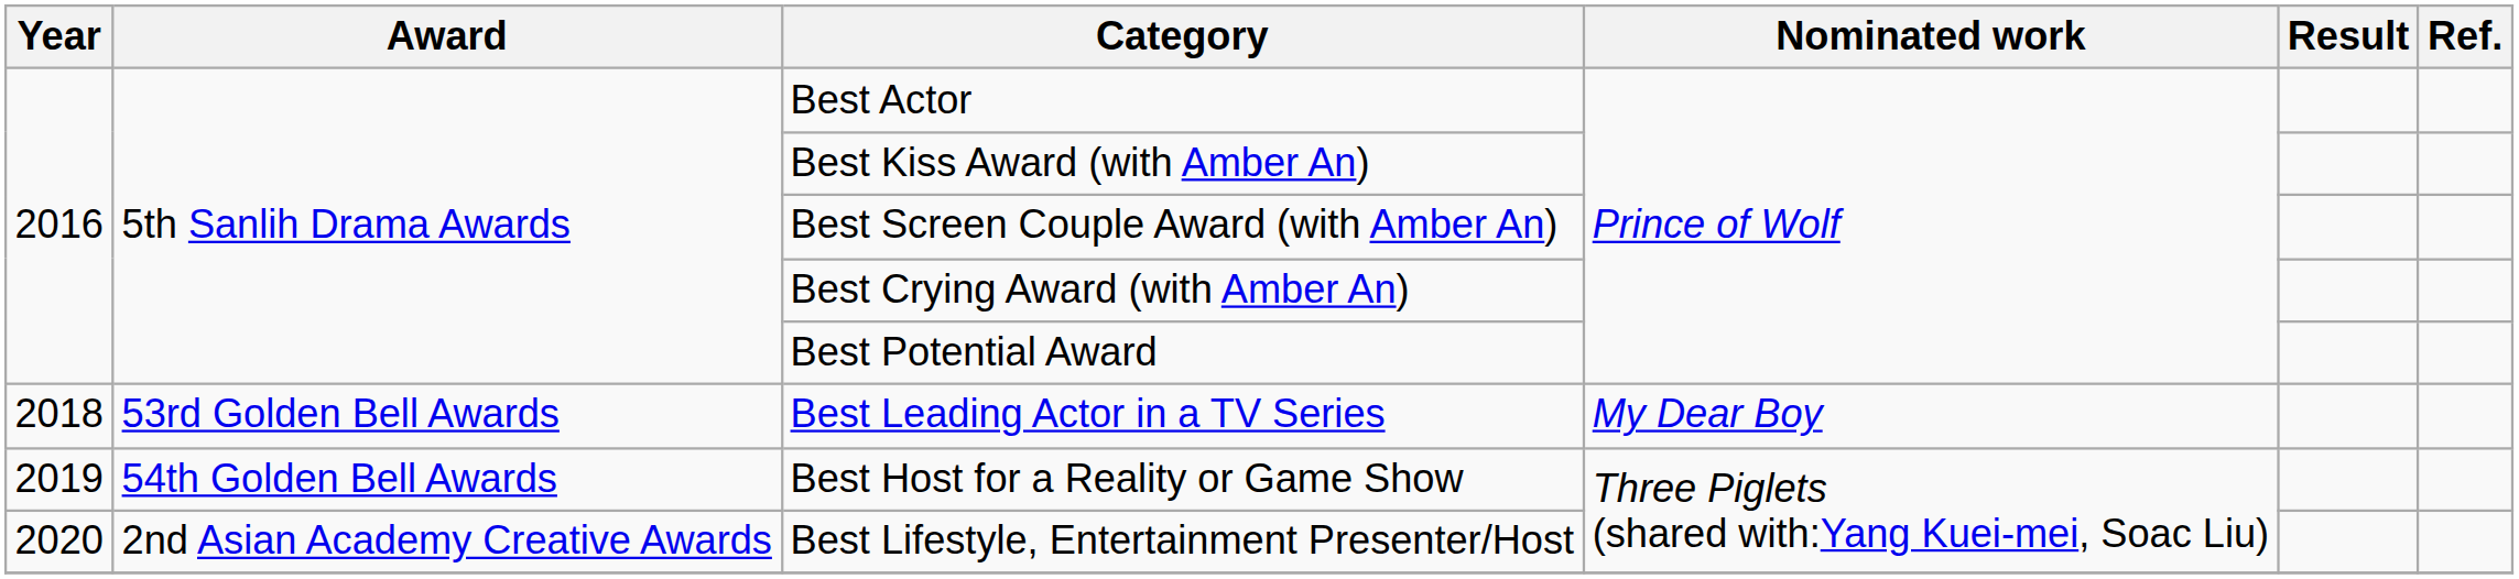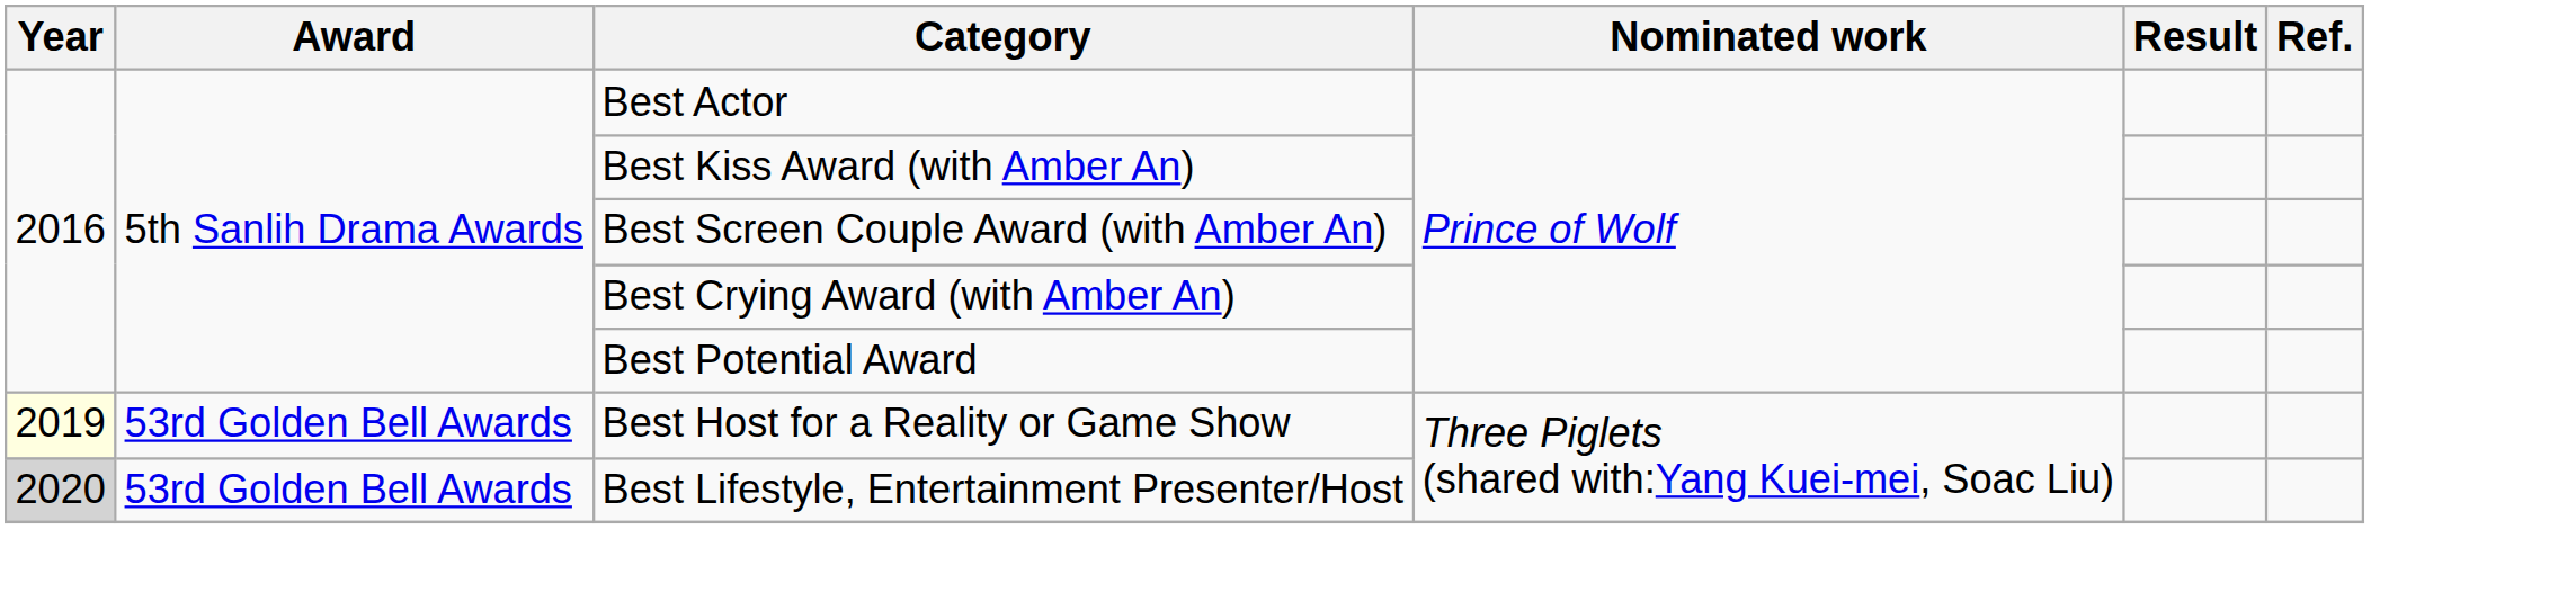- row: 2018 | 53rd Golden Bell Awards | Best Leading Actor in a TV Series | My Dear Boy
Best Host for a Reality or Game Show | Year: no background -> lightyellow background
Best Host for a Reality or Game Show | Award: 54th Golden Bell Awards -> 53rd Golden Bell Awards
Best Lifestyle, Entertainment Presenter/Host | Year: no background -> lightgrey background
Best Lifestyle, Entertainment Presenter/Host | Award: 2nd Asian Academy Creative Awards -> 53rd Golden Bell Awards
